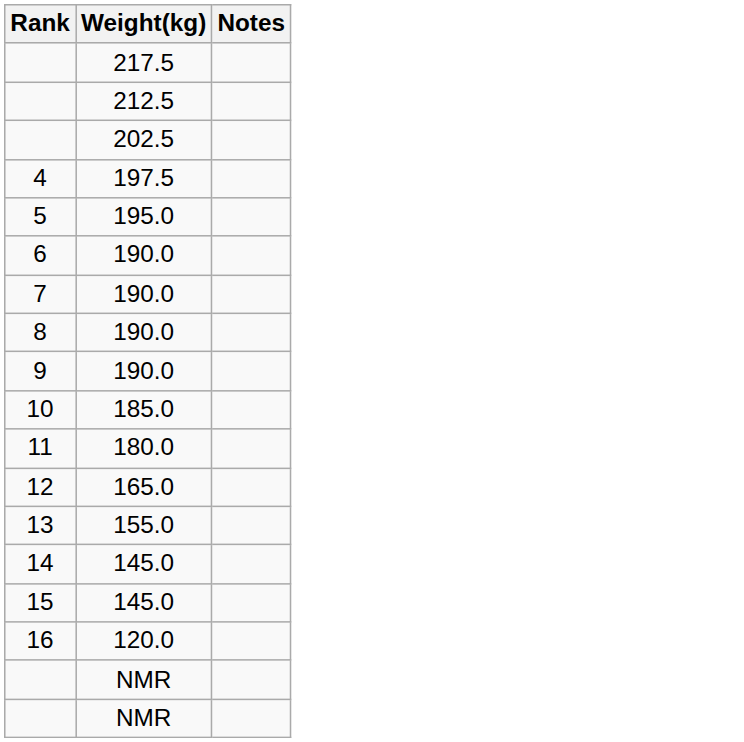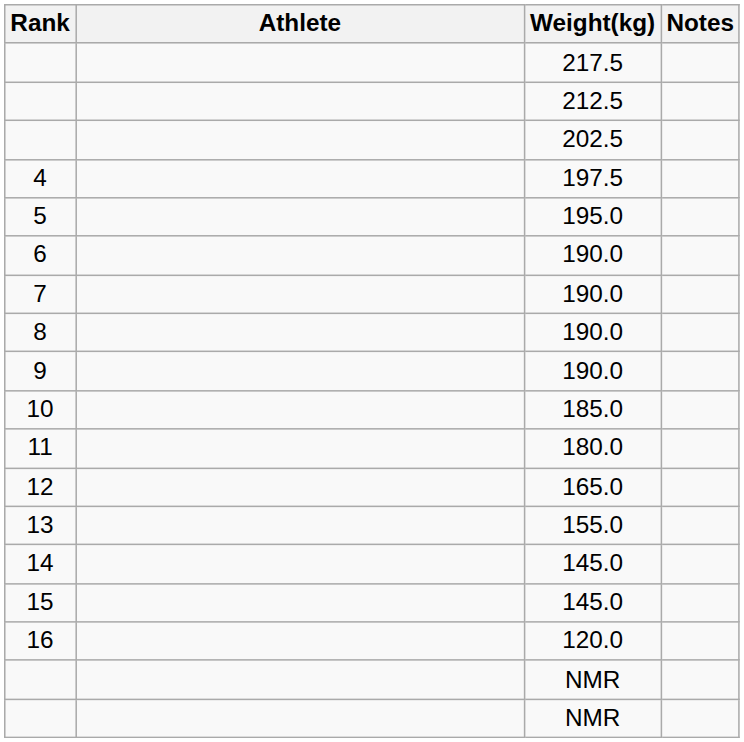+ column: Athlete
